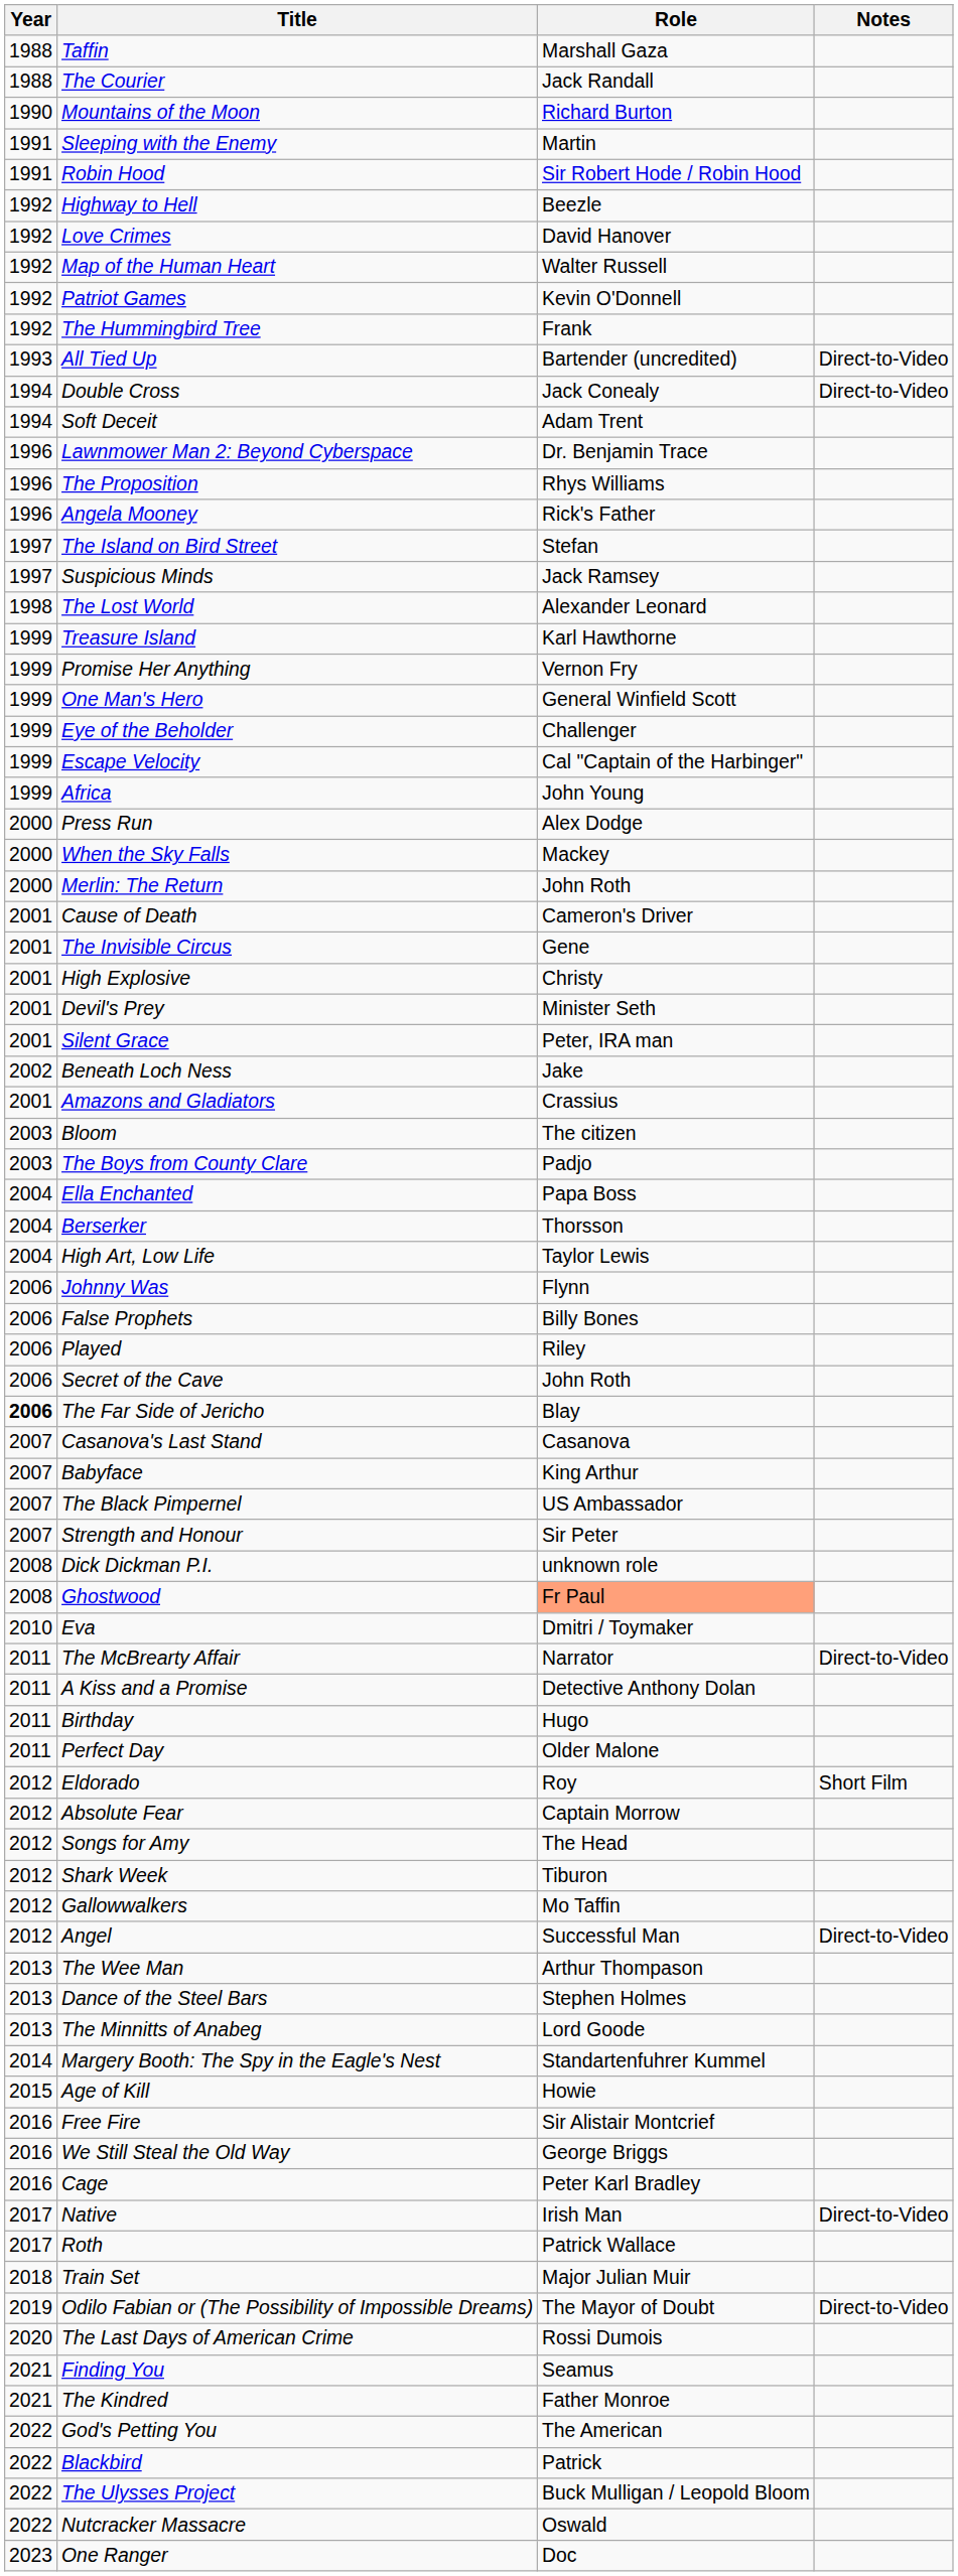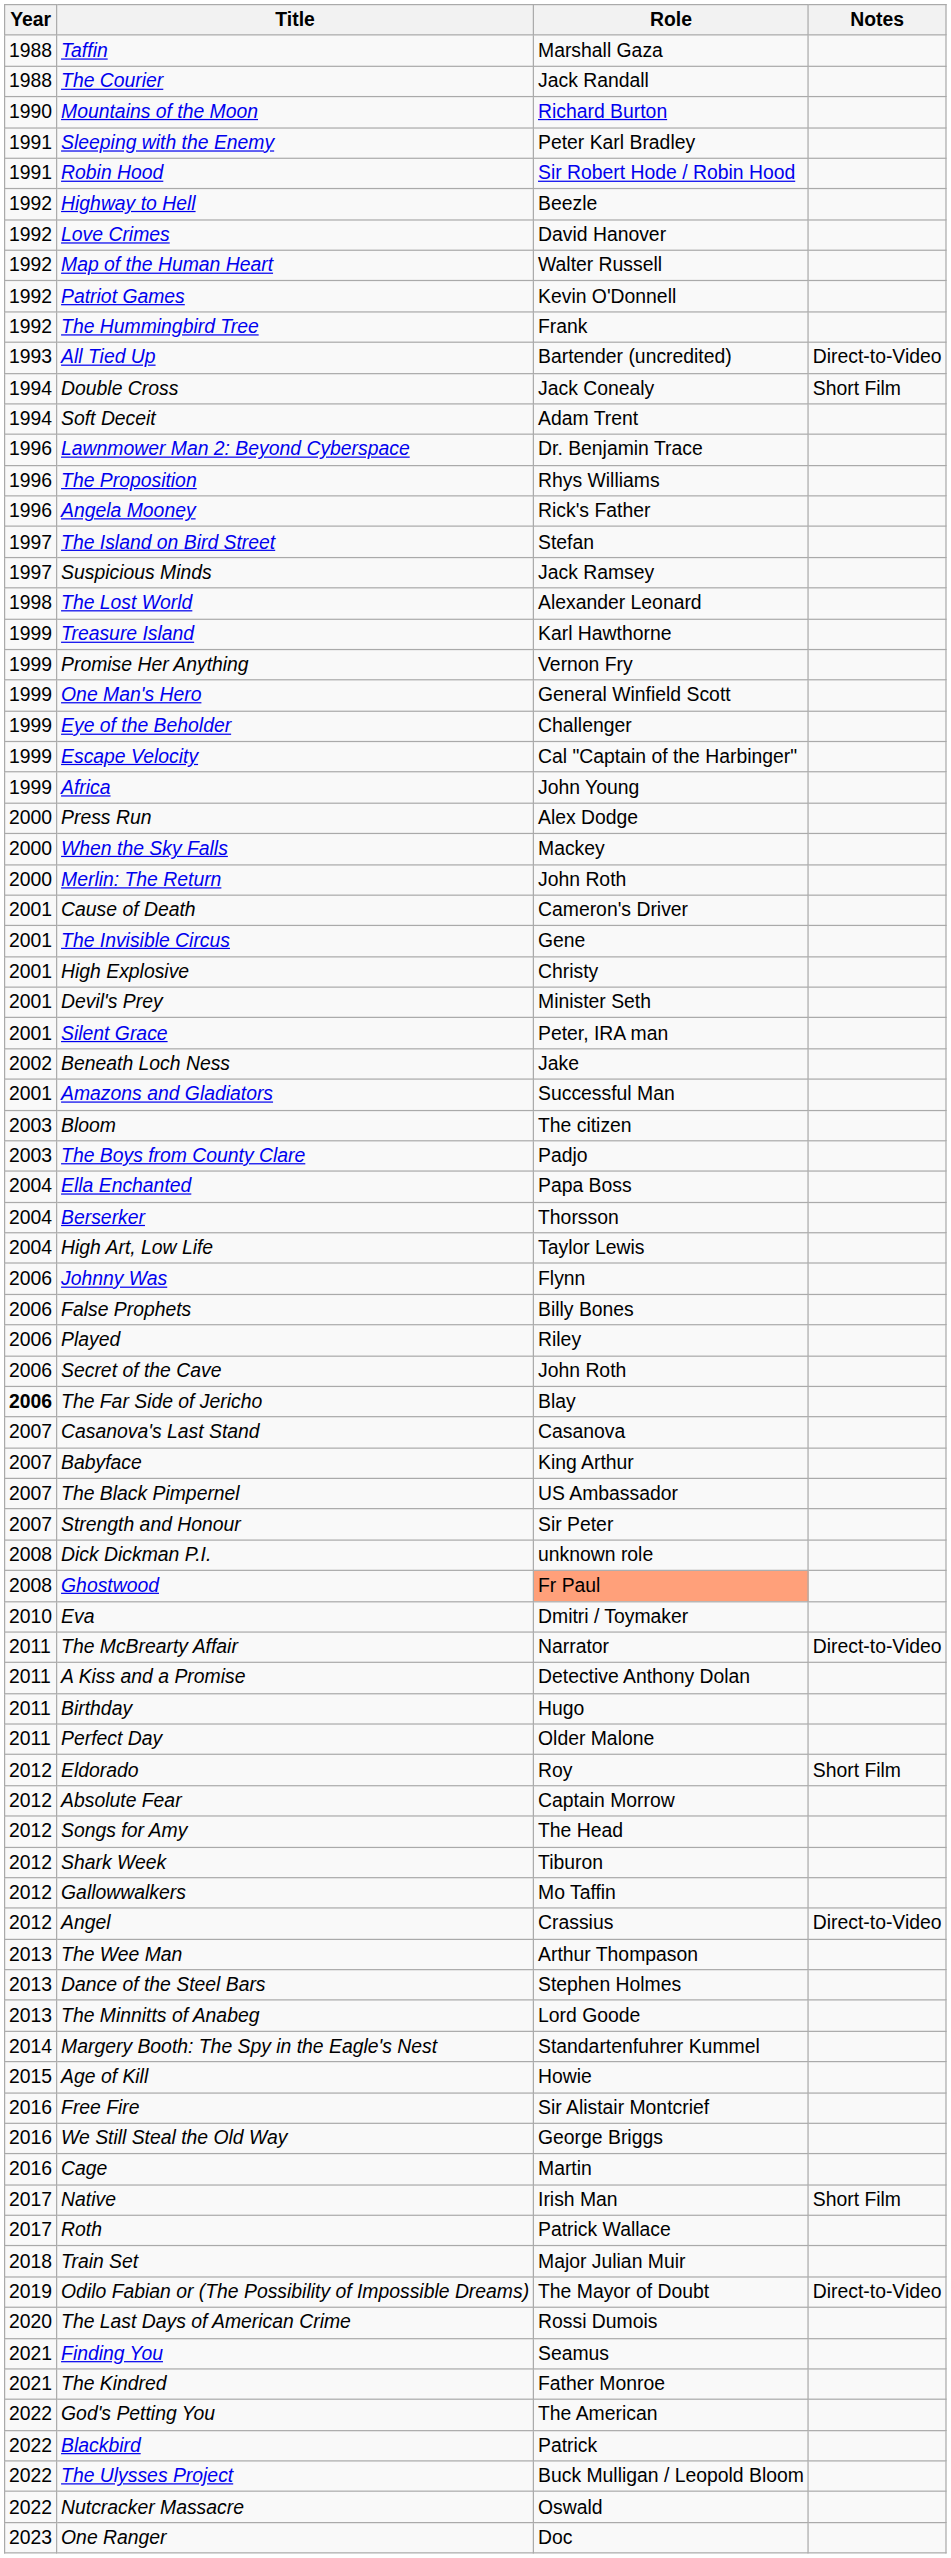Sleeping with the Enemy | Role: Martin -> Peter Karl Bradley
Double Cross | Notes: Direct-to-Video -> Short Film
Amazons and Gladiators | Role: Crassius -> Successful Man
Angel | Role: Successful Man -> Crassius
Cage | Role: Peter Karl Bradley -> Martin
Native | Notes: Direct-to-Video -> Short Film
